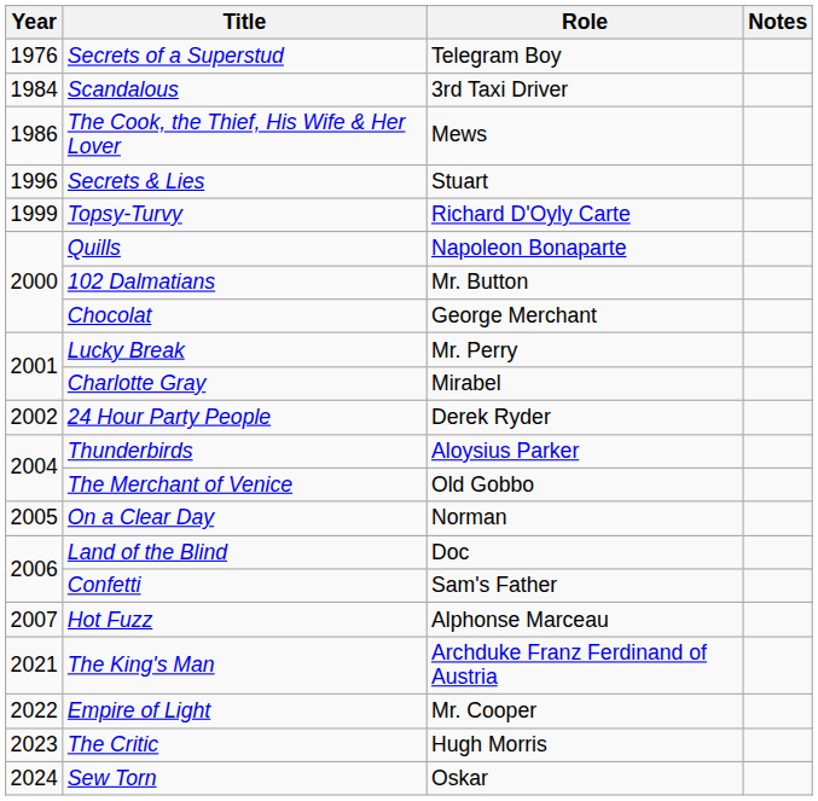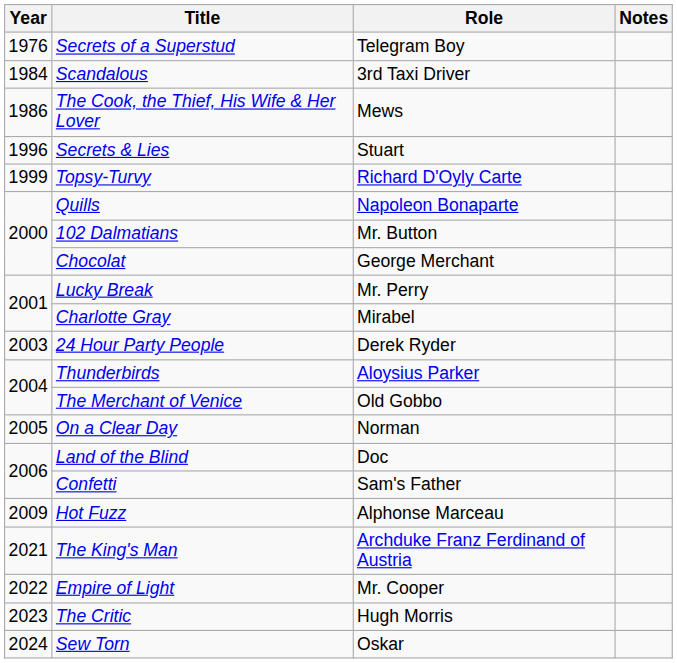24 Hour Party People | Year: 2002 -> 2003
Hot Fuzz | Year: 2007 -> 2009
